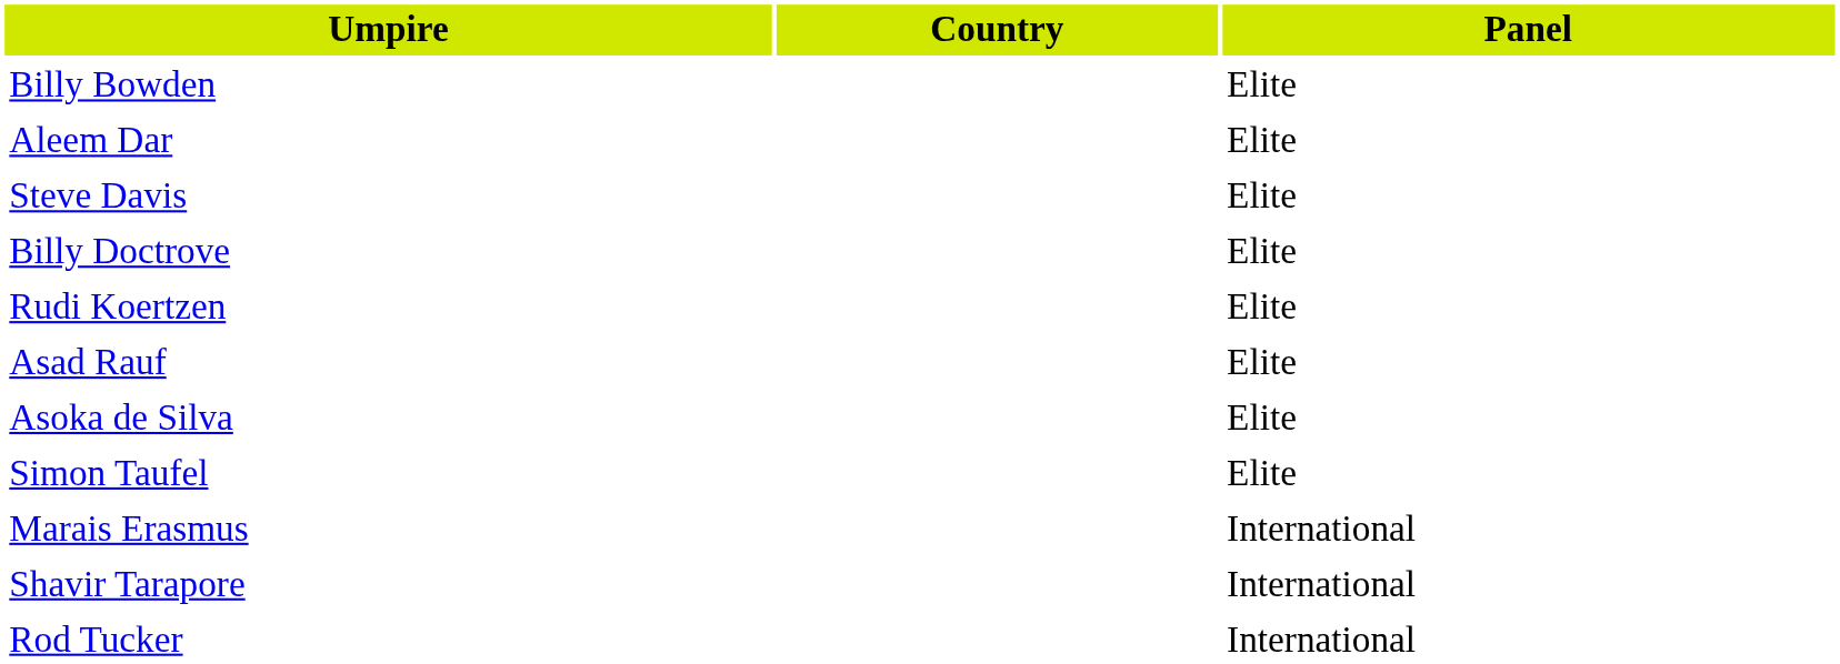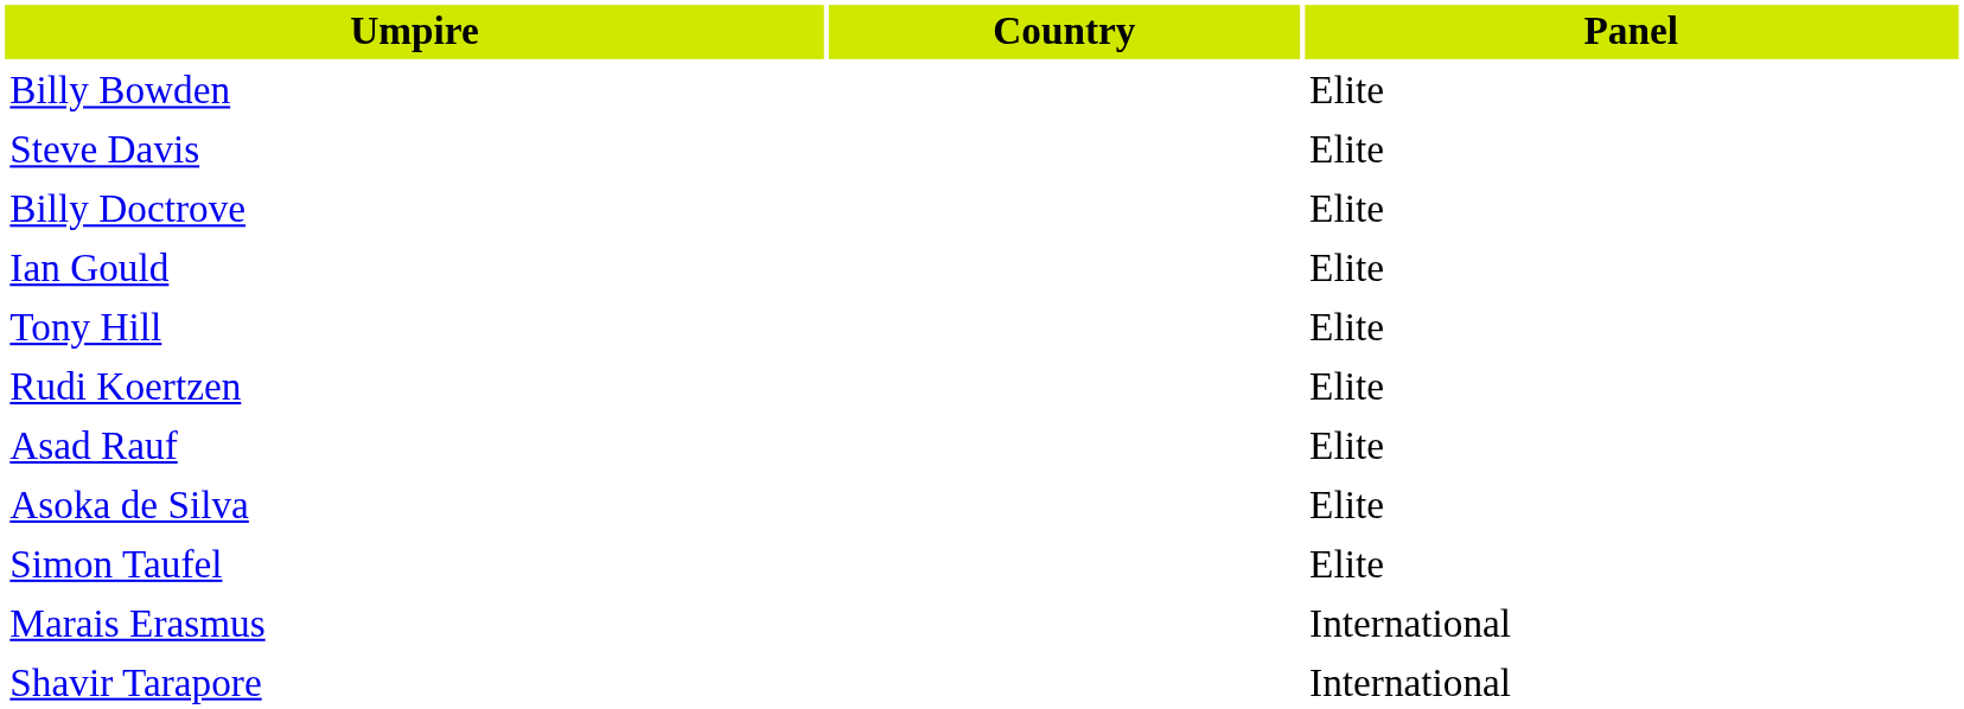- row: Aleem Dar | Elite
+ row: Ian Gould | Elite
+ row: Tony Hill | Elite
- row: Rod Tucker | International
